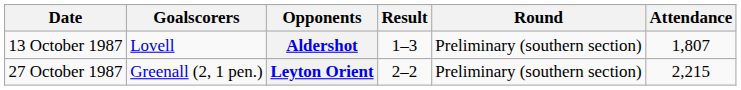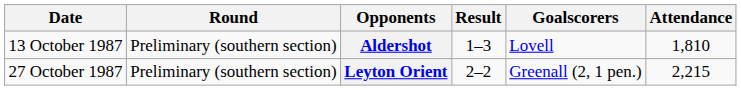columns swapped: Round <-> Goalscorers
Aldershot | Attendance: 1,807 -> 1,810
